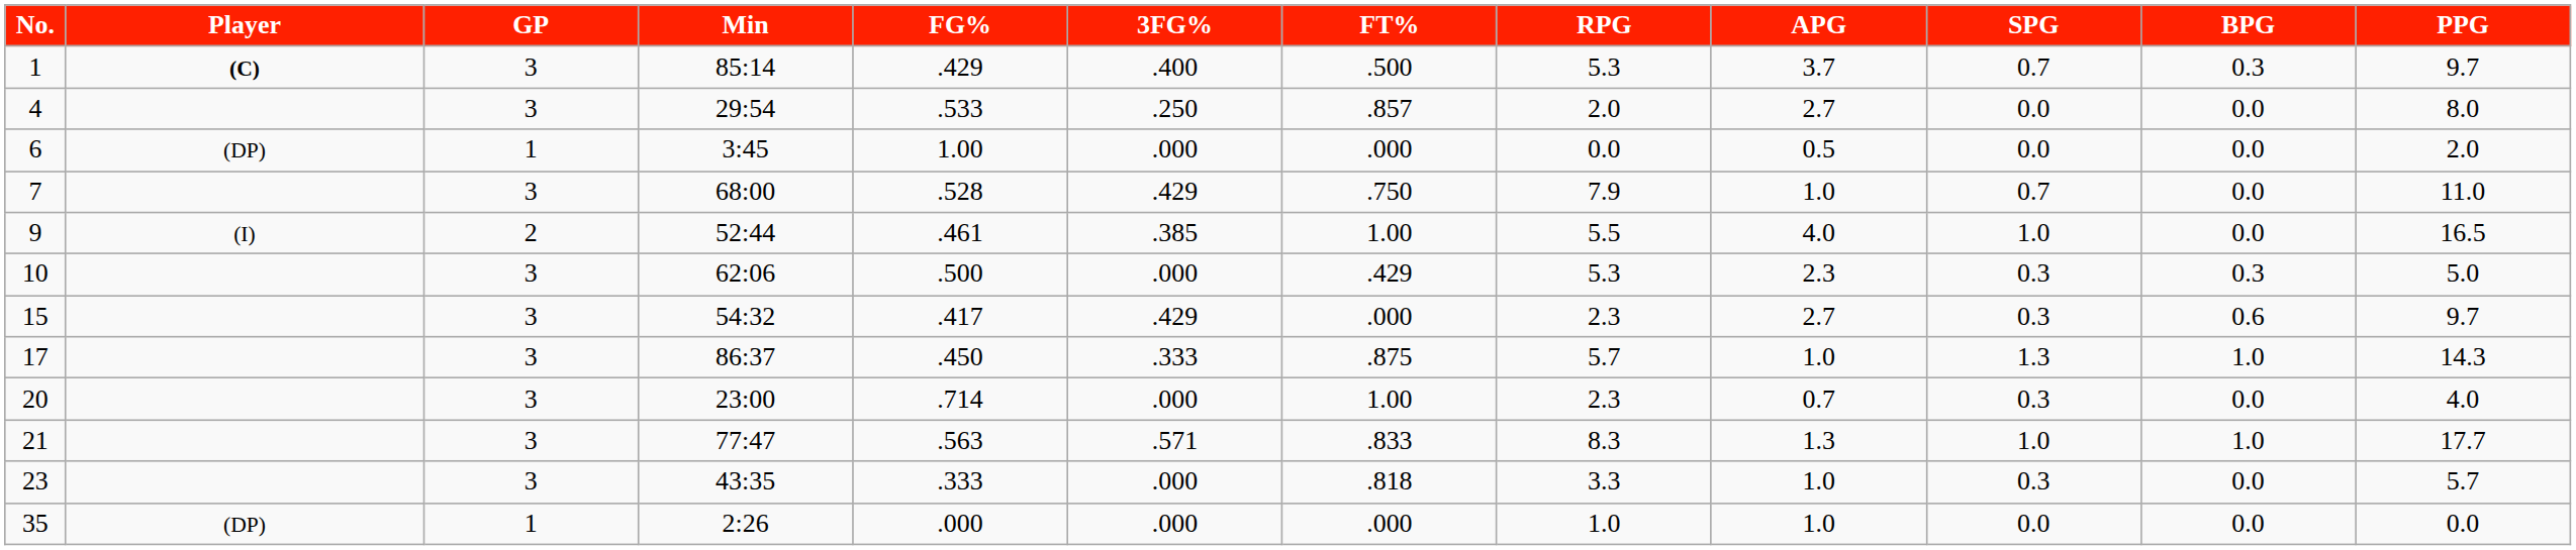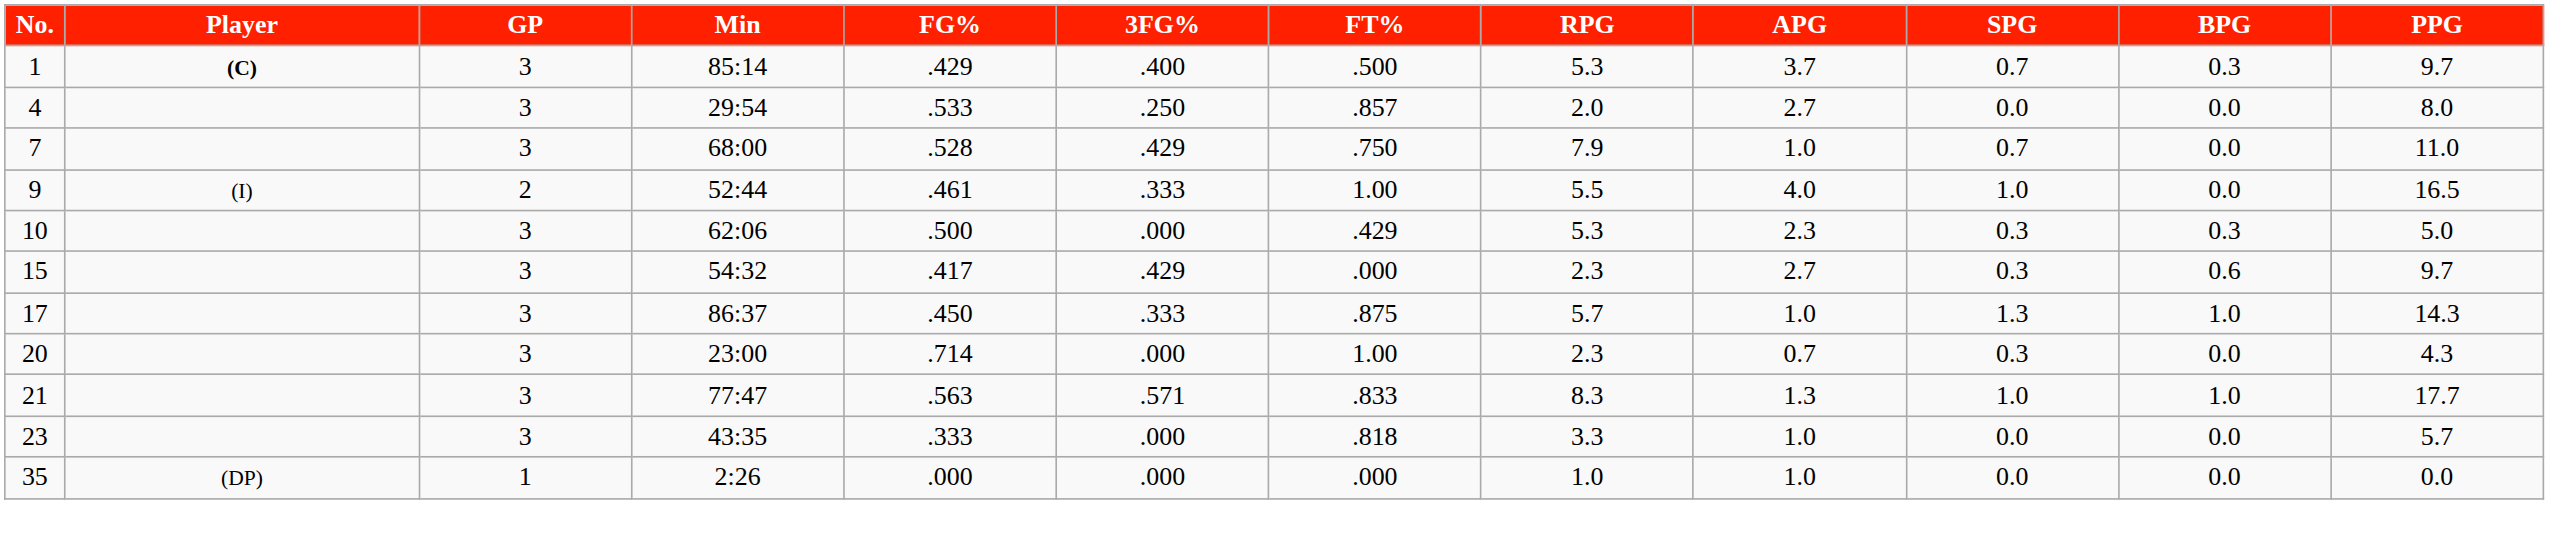- row: 6 | (DP) | 1 | 3:45 | 1.00 | .000 | .000 | 0.0 | 0.5 | 0.0 | 0.0 | 2.0
9 | 3FG%: .385 -> .333
20 | PPG: 4.0 -> 4.3
23 | SPG: 0.3 -> 0.0
